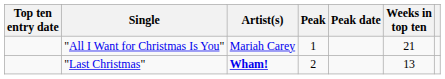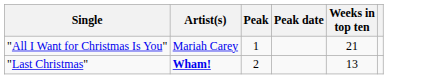- column: Top ten entry date
